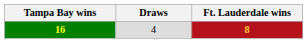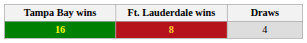columns swapped: Draws <-> Ft. Lauderdale wins
